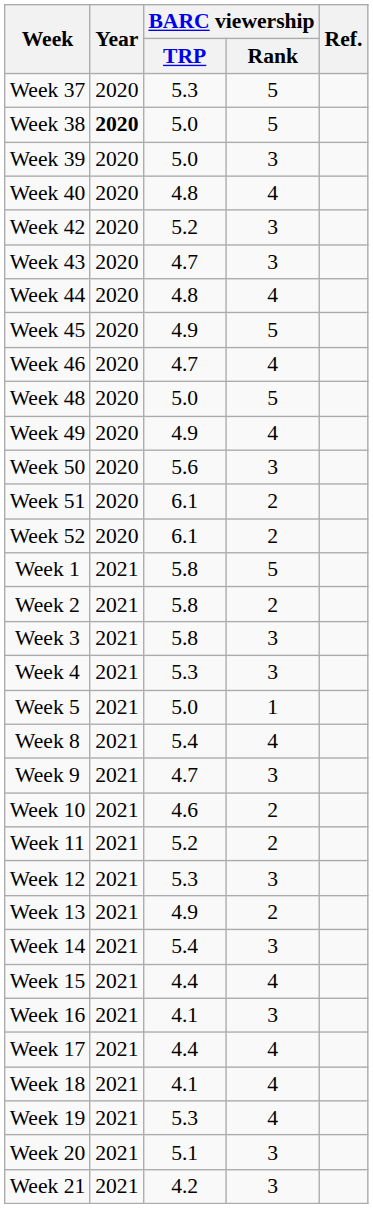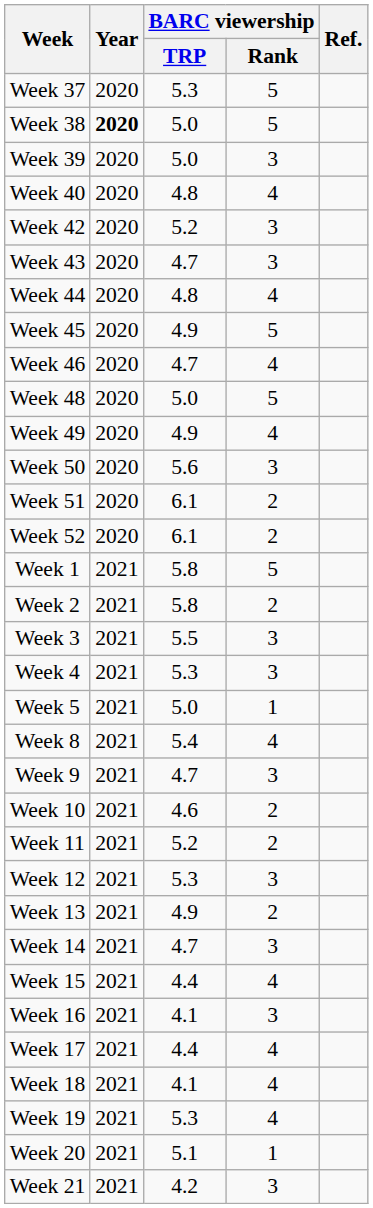Week 3 | BARC viewership / TRP: 5.8 -> 5.5
Week 14 | BARC viewership / TRP: 5.4 -> 4.7
Week 20 | BARC viewership / Rank: 3 -> 1
